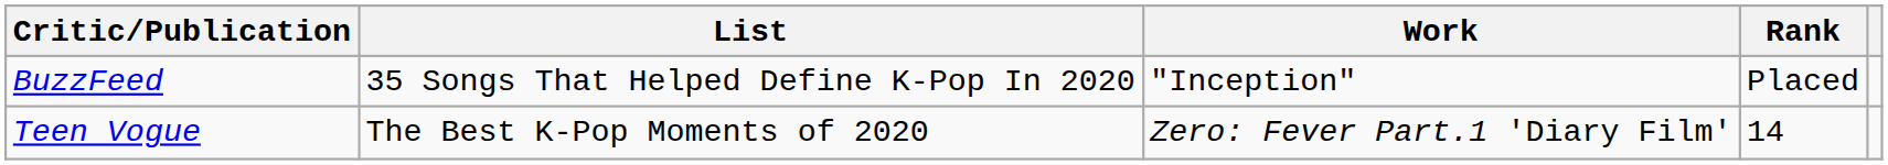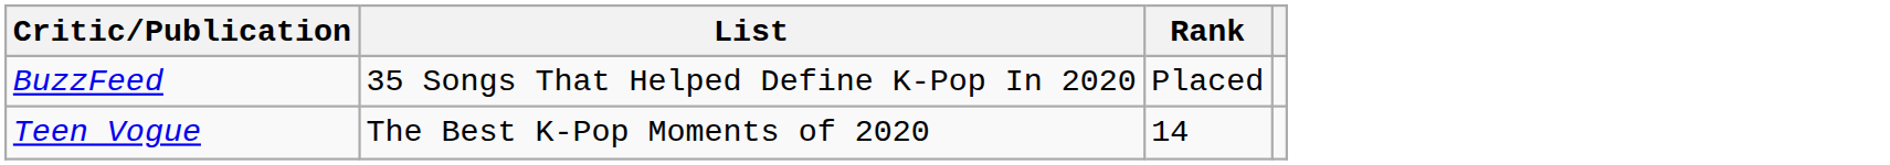- column: Work | "Inception" | Zero: Fever Part.1 'Diary Film'
